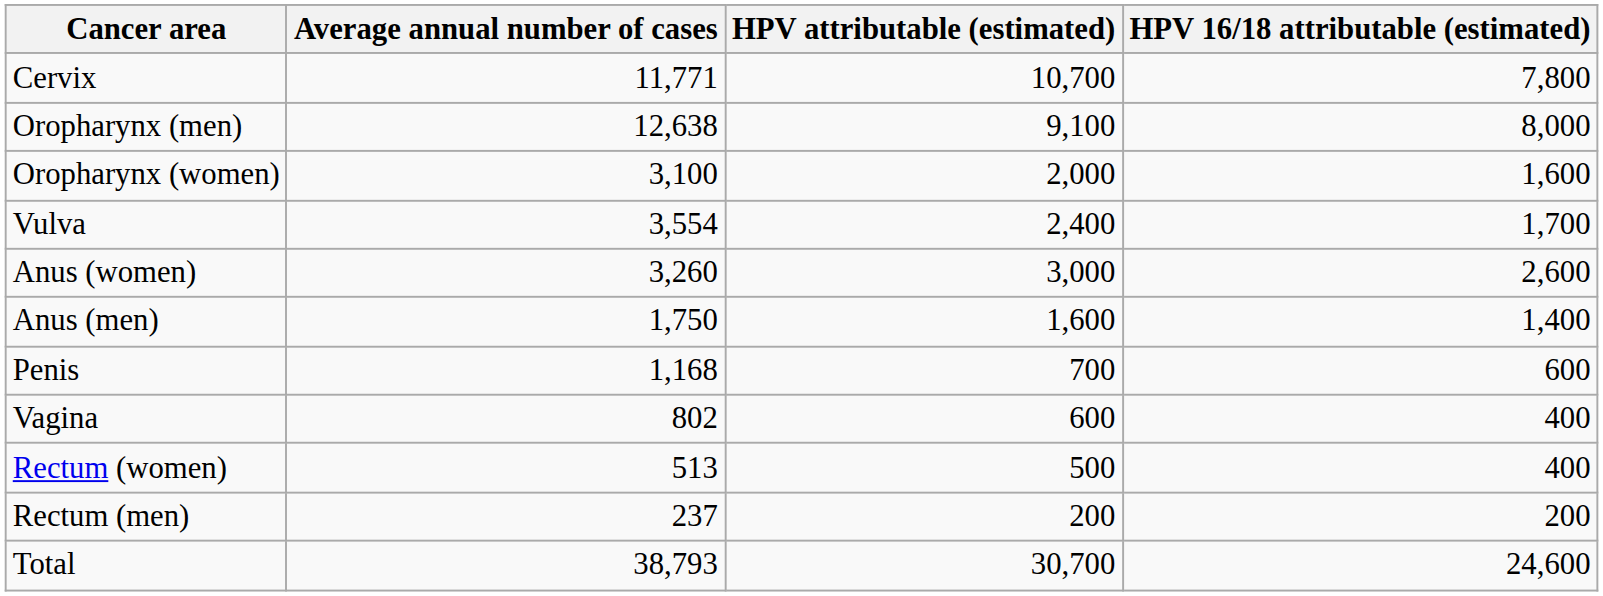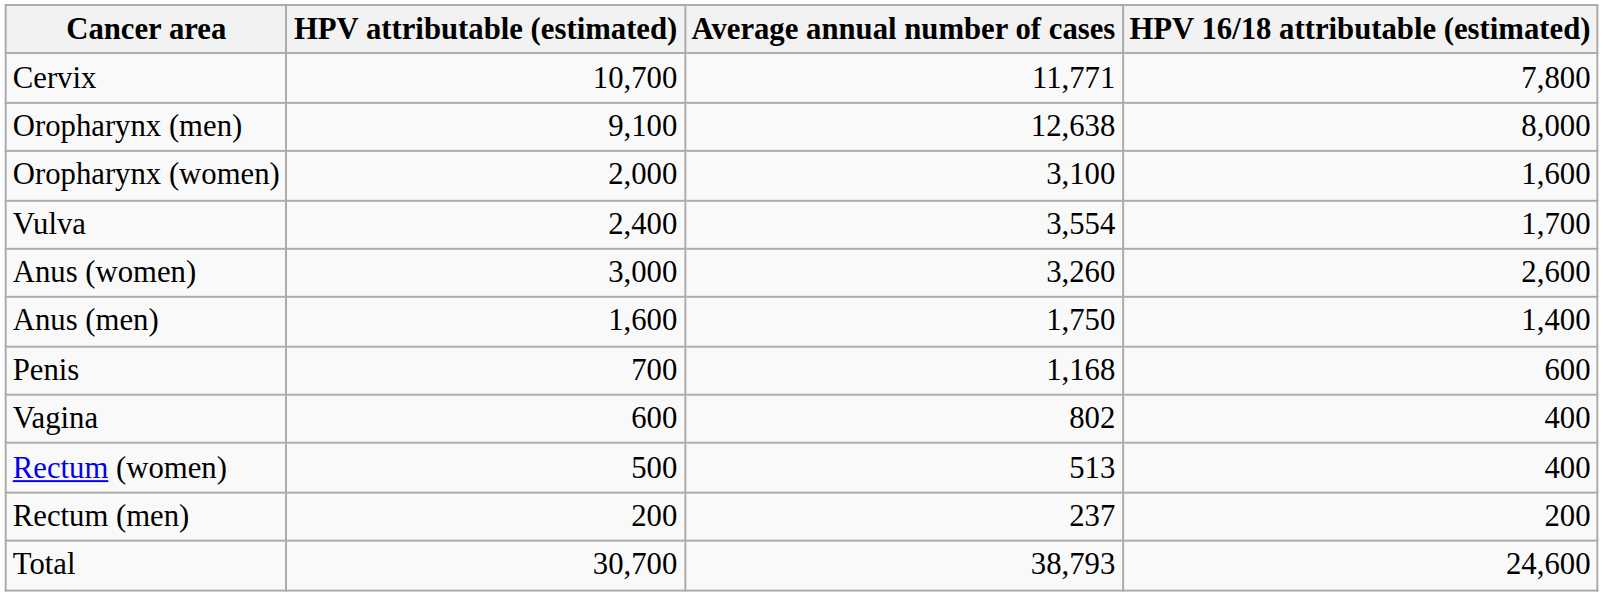columns swapped: Average annual number of cases <-> HPV attributable (estimated)
